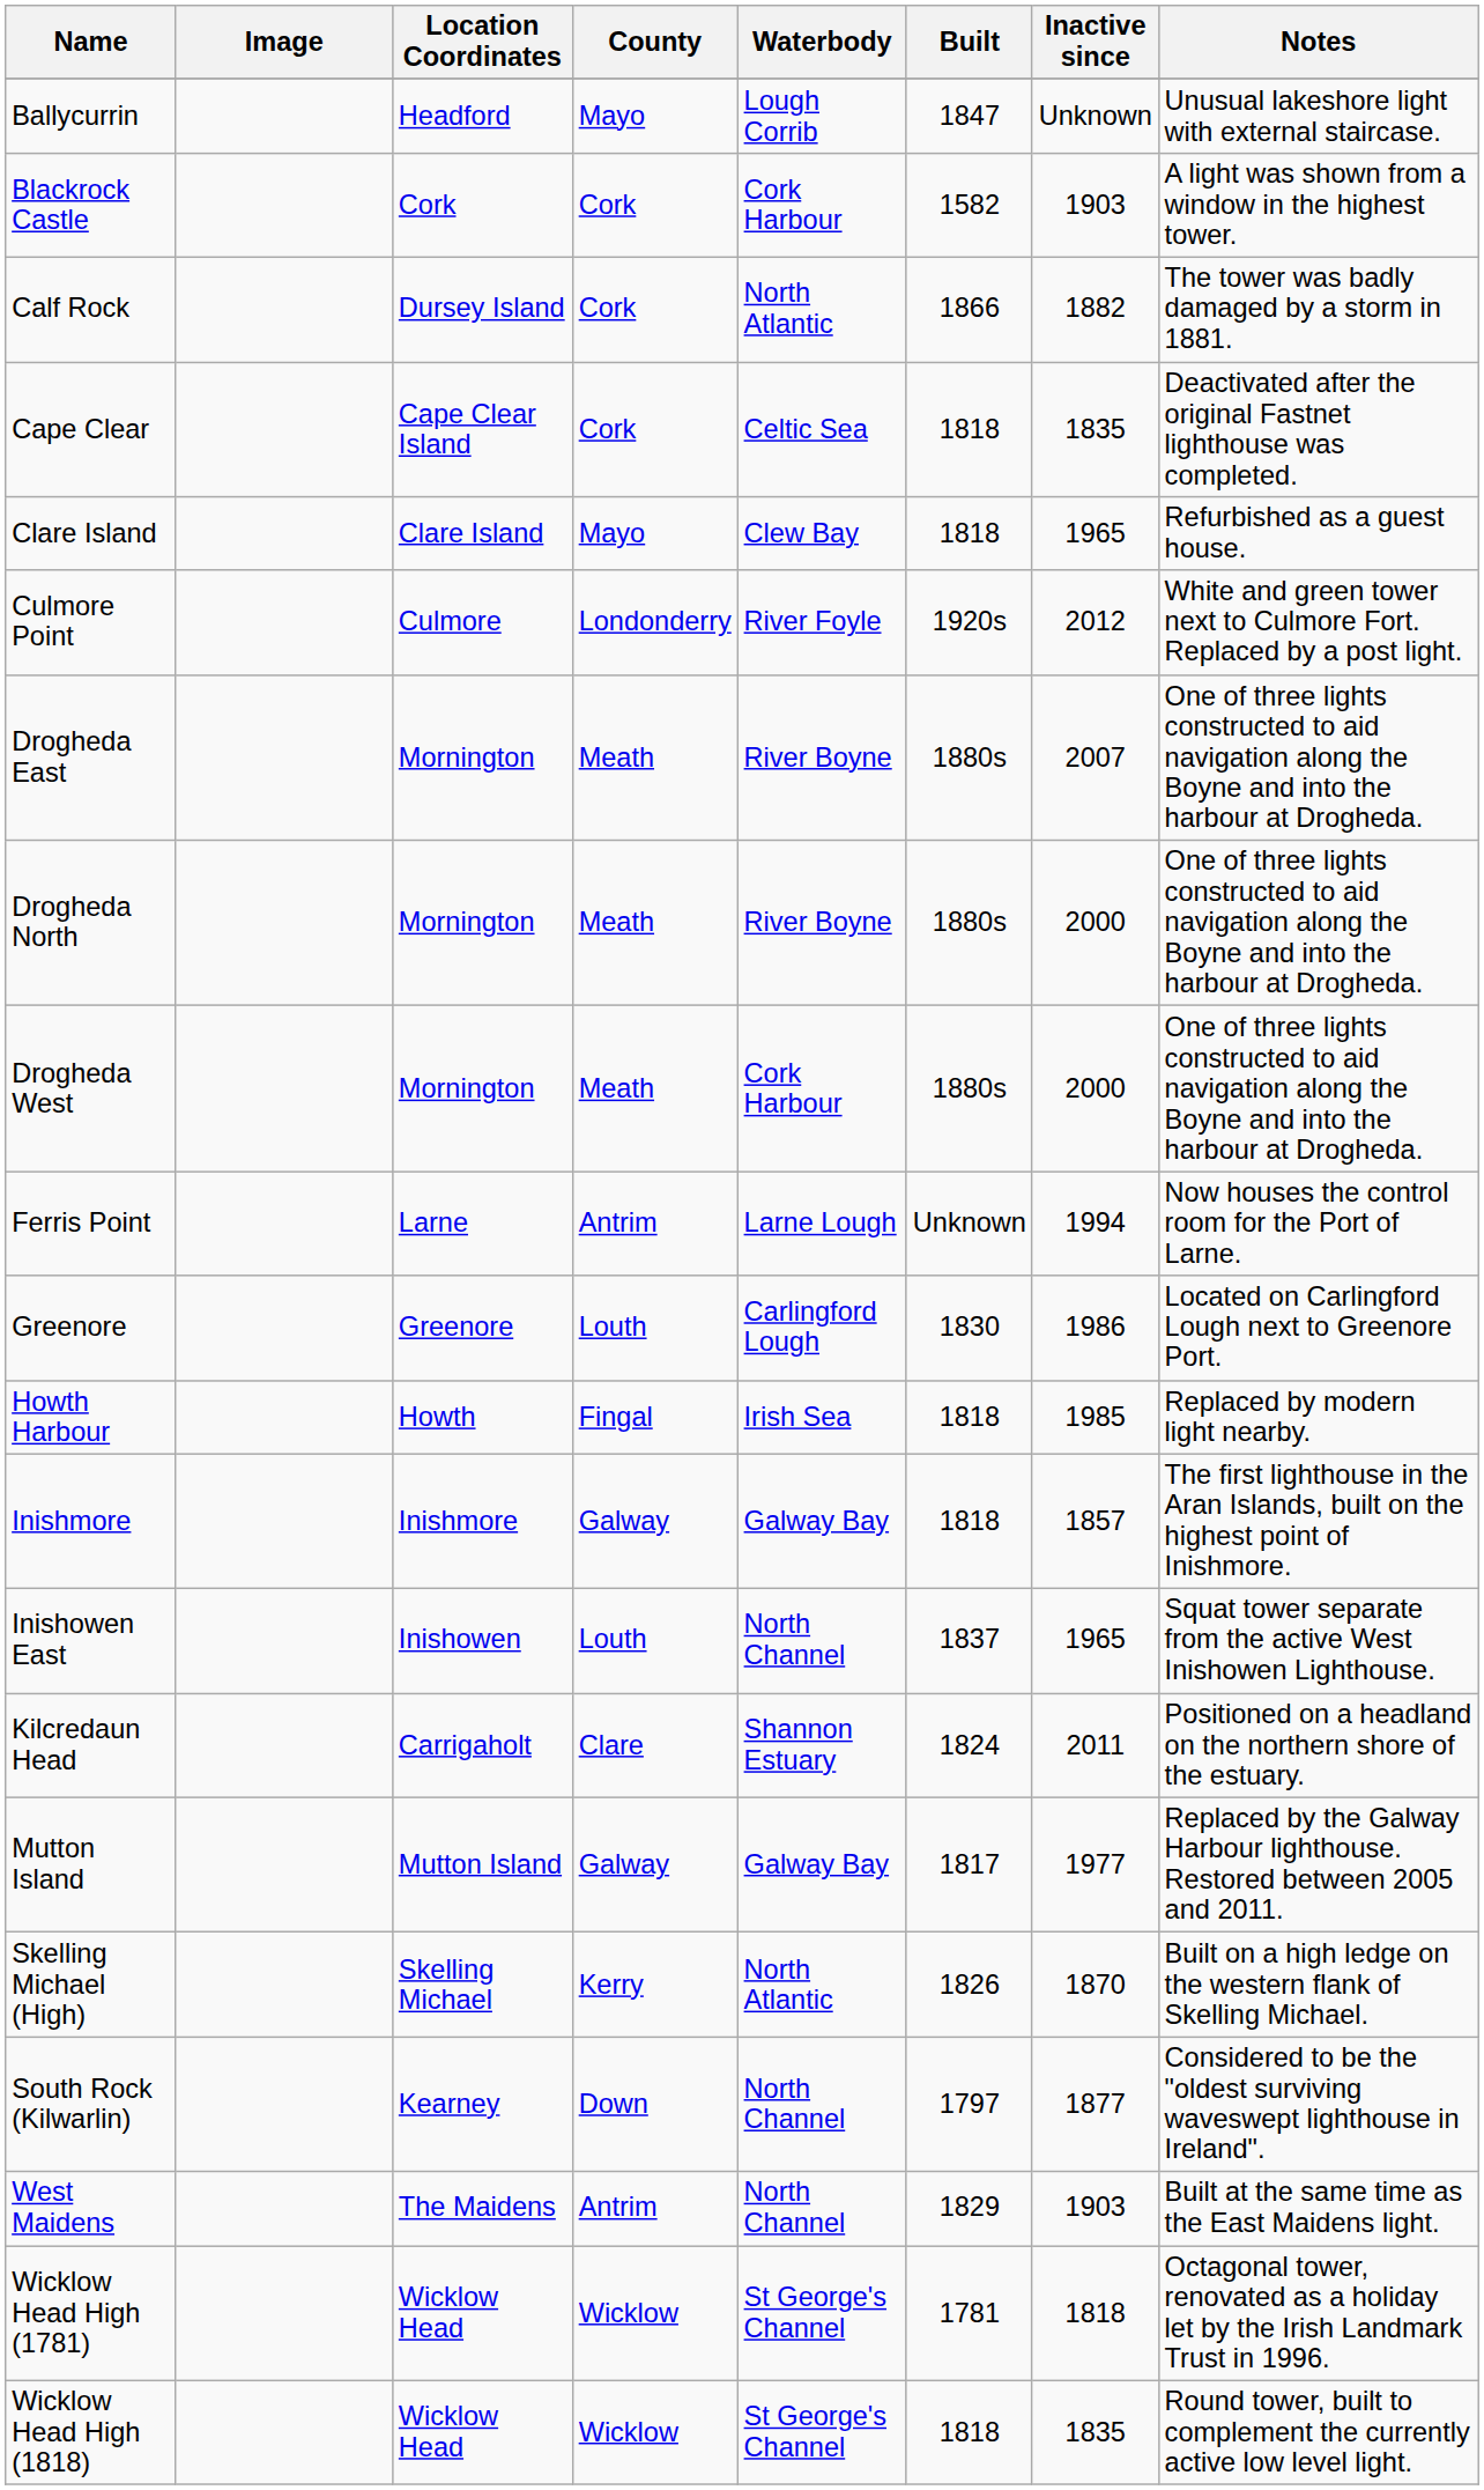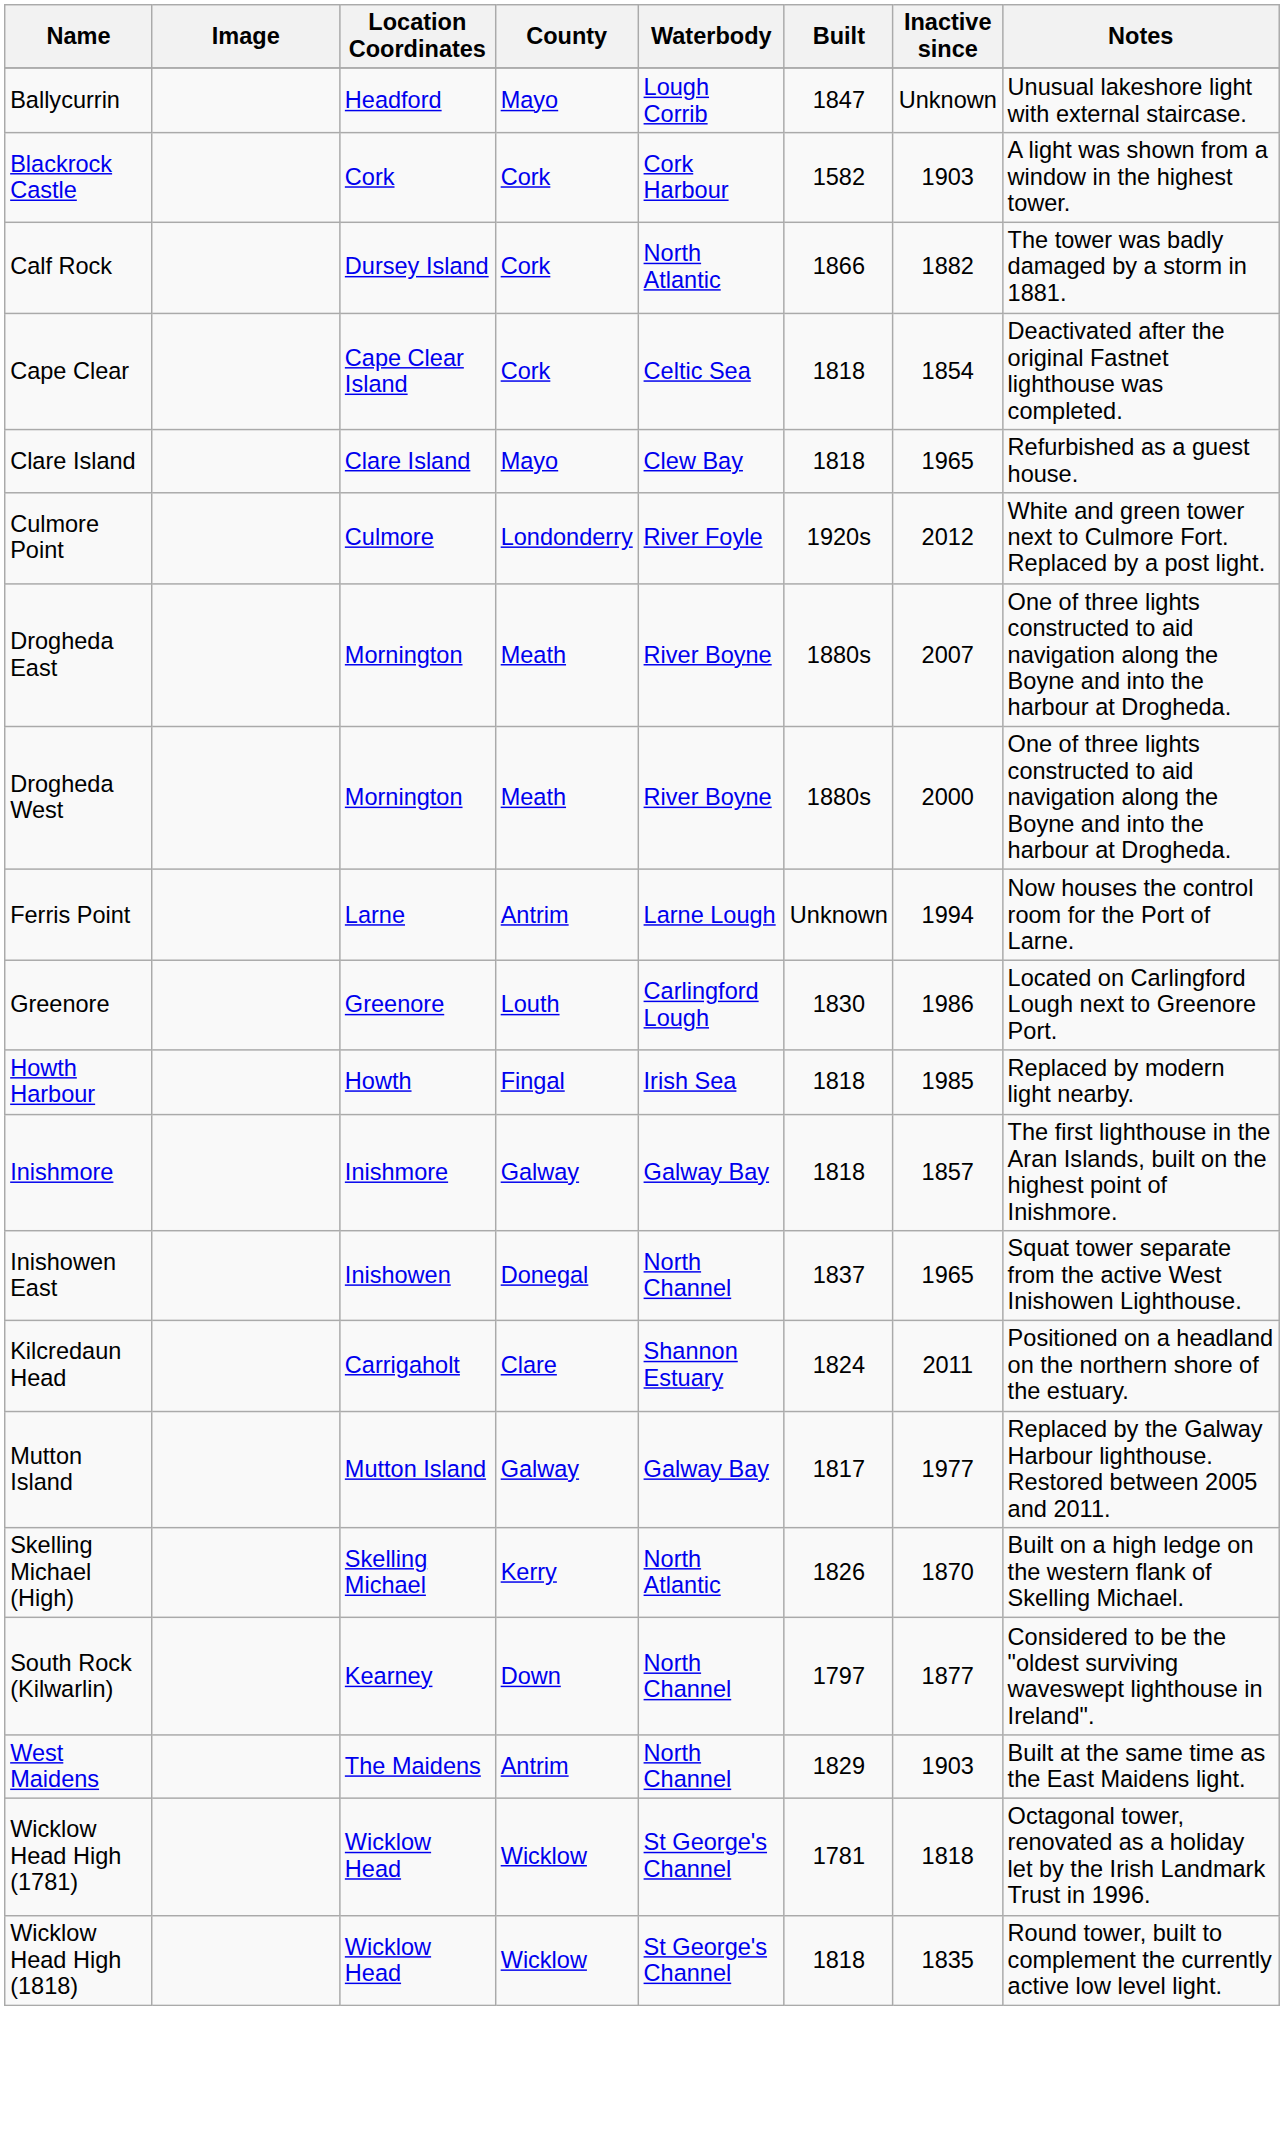Cape Clear | Inactive since: 1835 -> 1854
- row: Drogheda North | Mornington | Meath | River Boyne | 1880s | 2000 | One of three lights constructed to aid navigation along the Boyne and into the harbour at Drogheda.
Drogheda West | Waterbody: Cork Harbour -> River Boyne
Inishowen East | County: Louth -> Donegal
